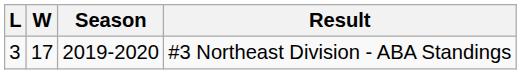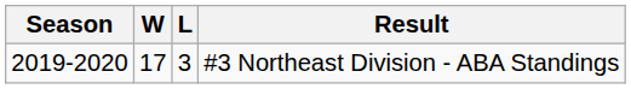columns swapped: Season <-> L
